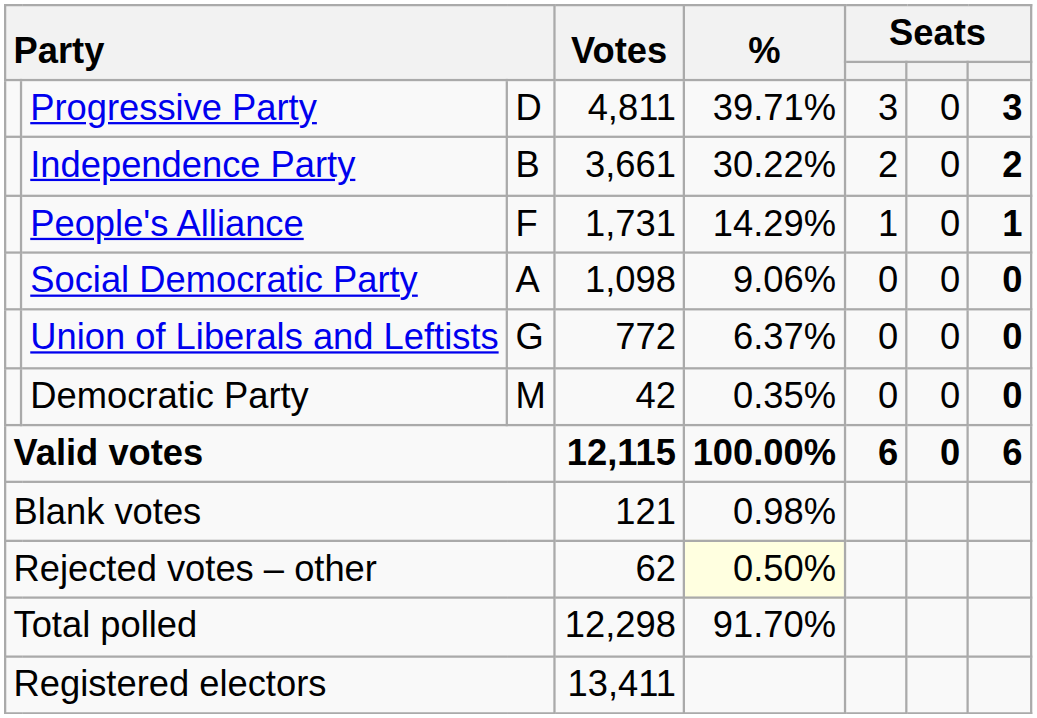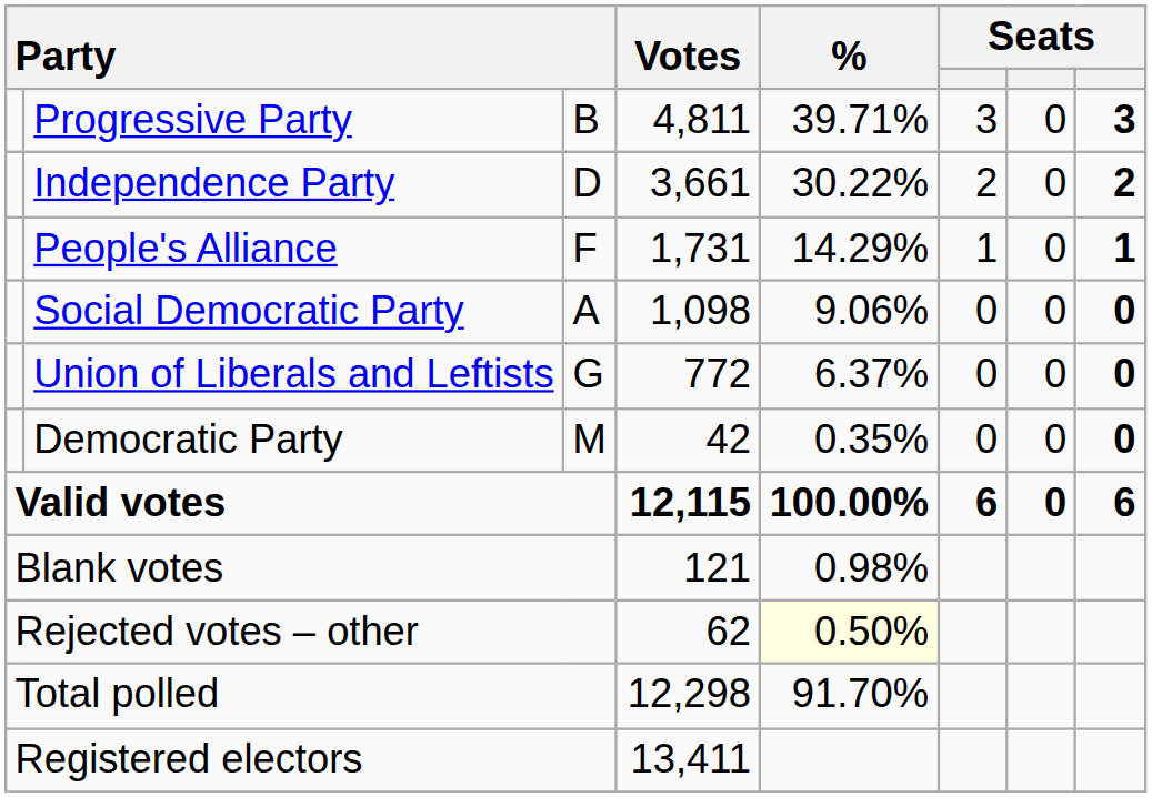Progressive Party | column 3: D -> B
Independence Party | column 3: B -> D
